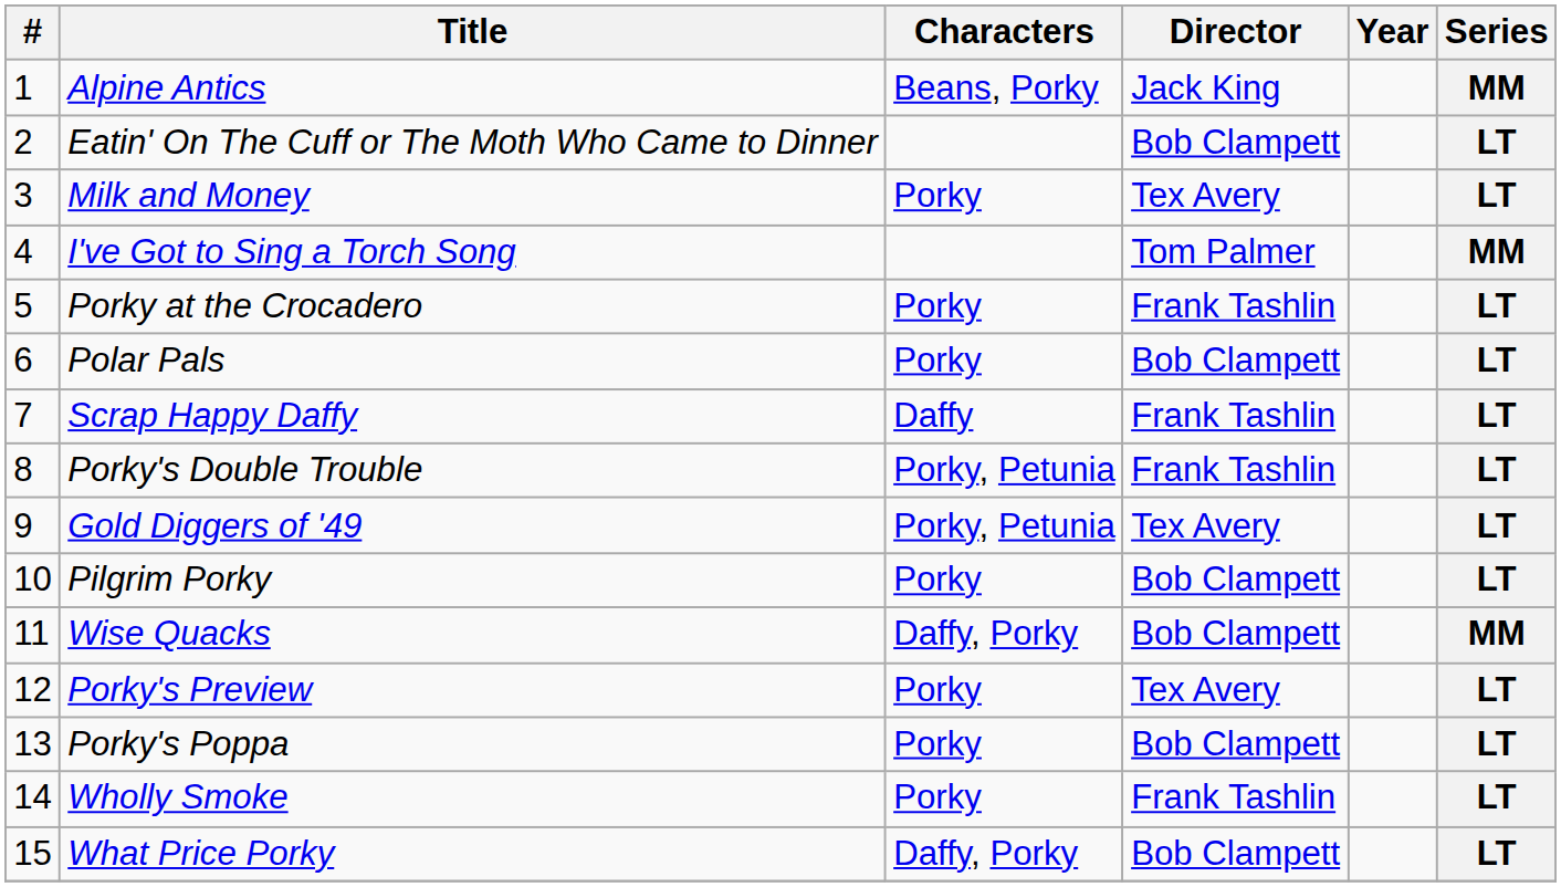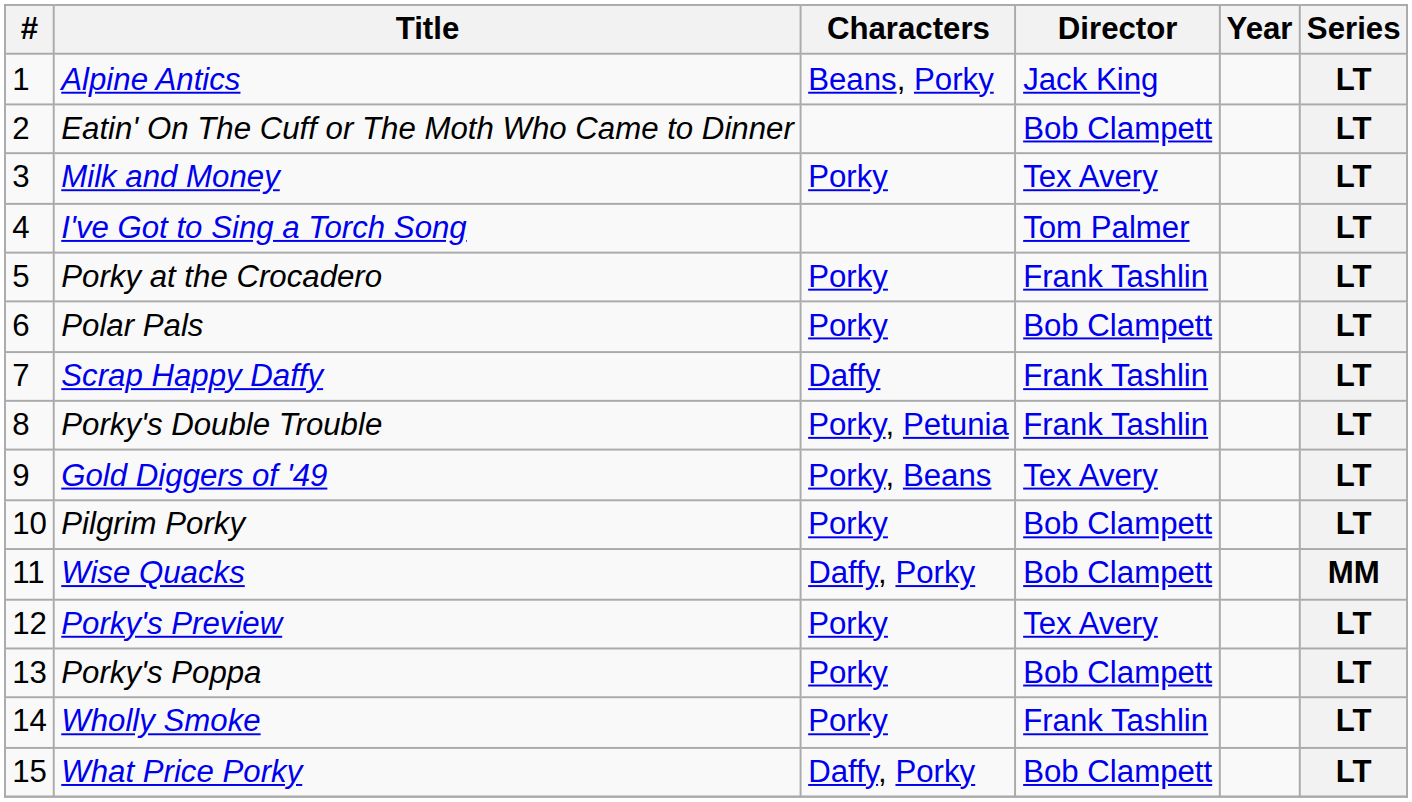Alpine Antics | Series: MM -> LT
I've Got to Sing a Torch Song | Series: MM -> LT
Gold Diggers of '49 | Characters: Porky, Petunia -> Porky, Beans
